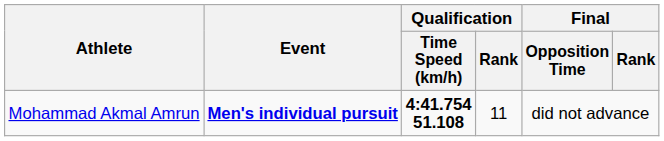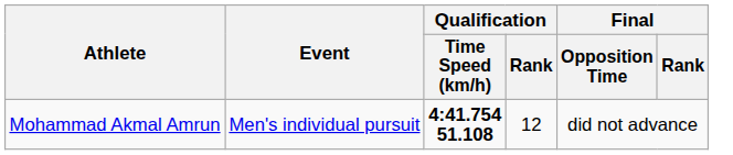Mohammad Akmal Amrun | Event: bold -> normal
Mohammad Akmal Amrun | Qualification / Rank: 11 -> 12
